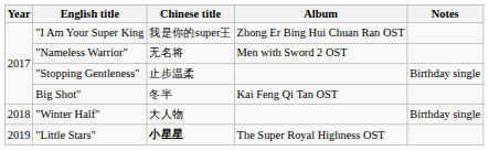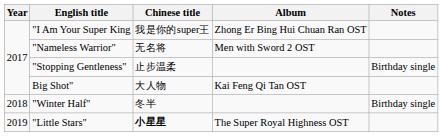Big Shot" | Chinese title: 冬半 -> 大人物
"Winter Half" | Chinese title: 大人物 -> 冬半
